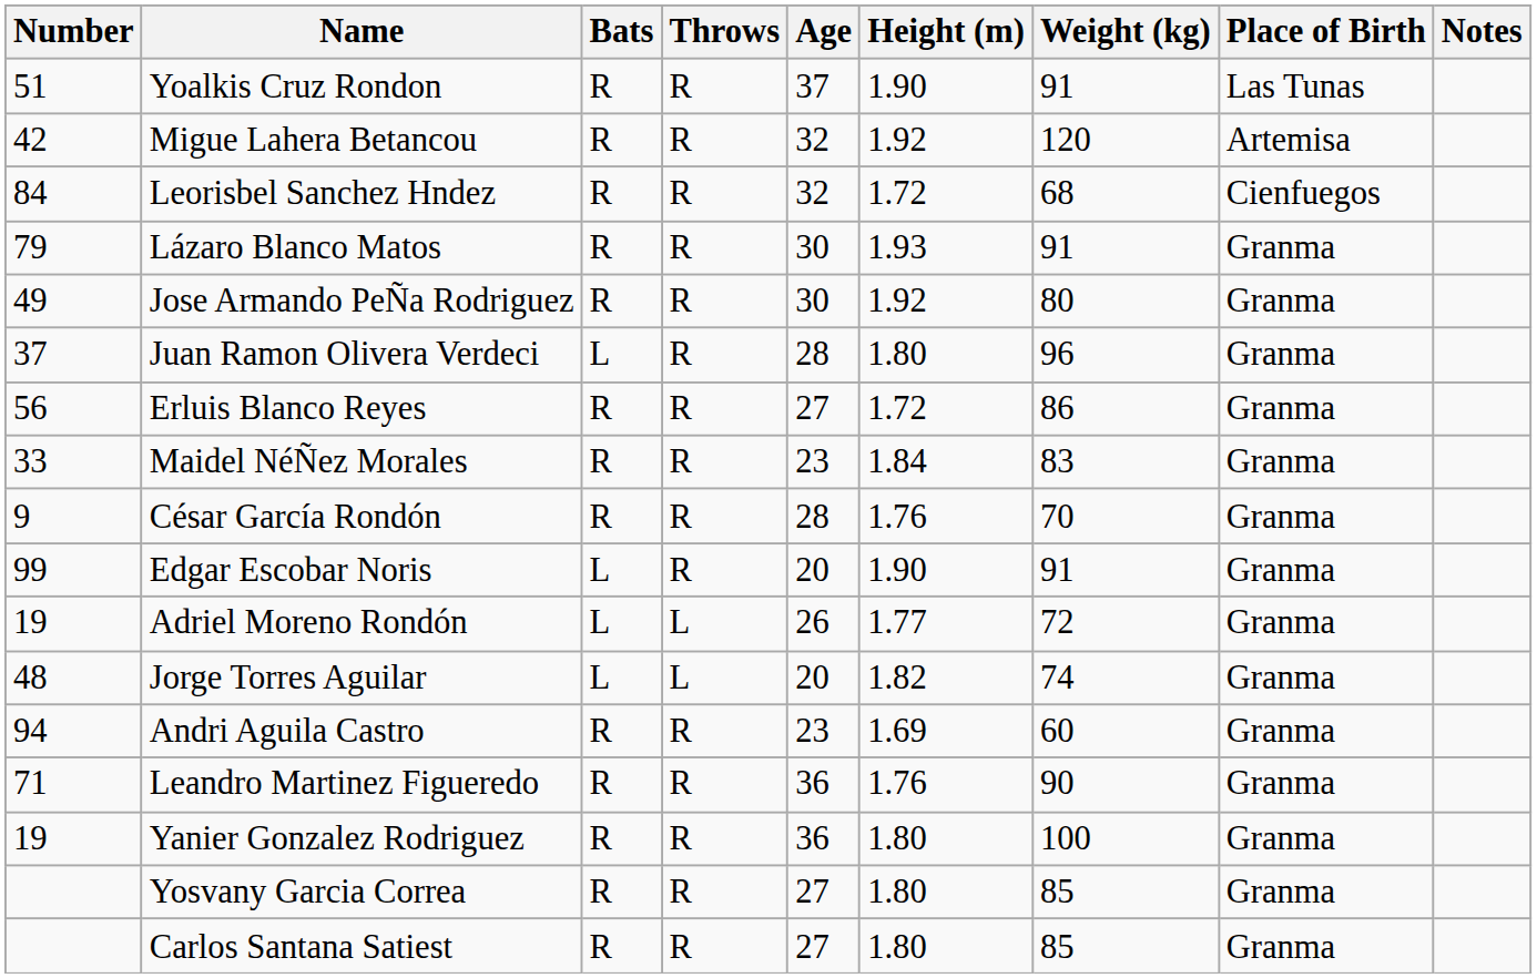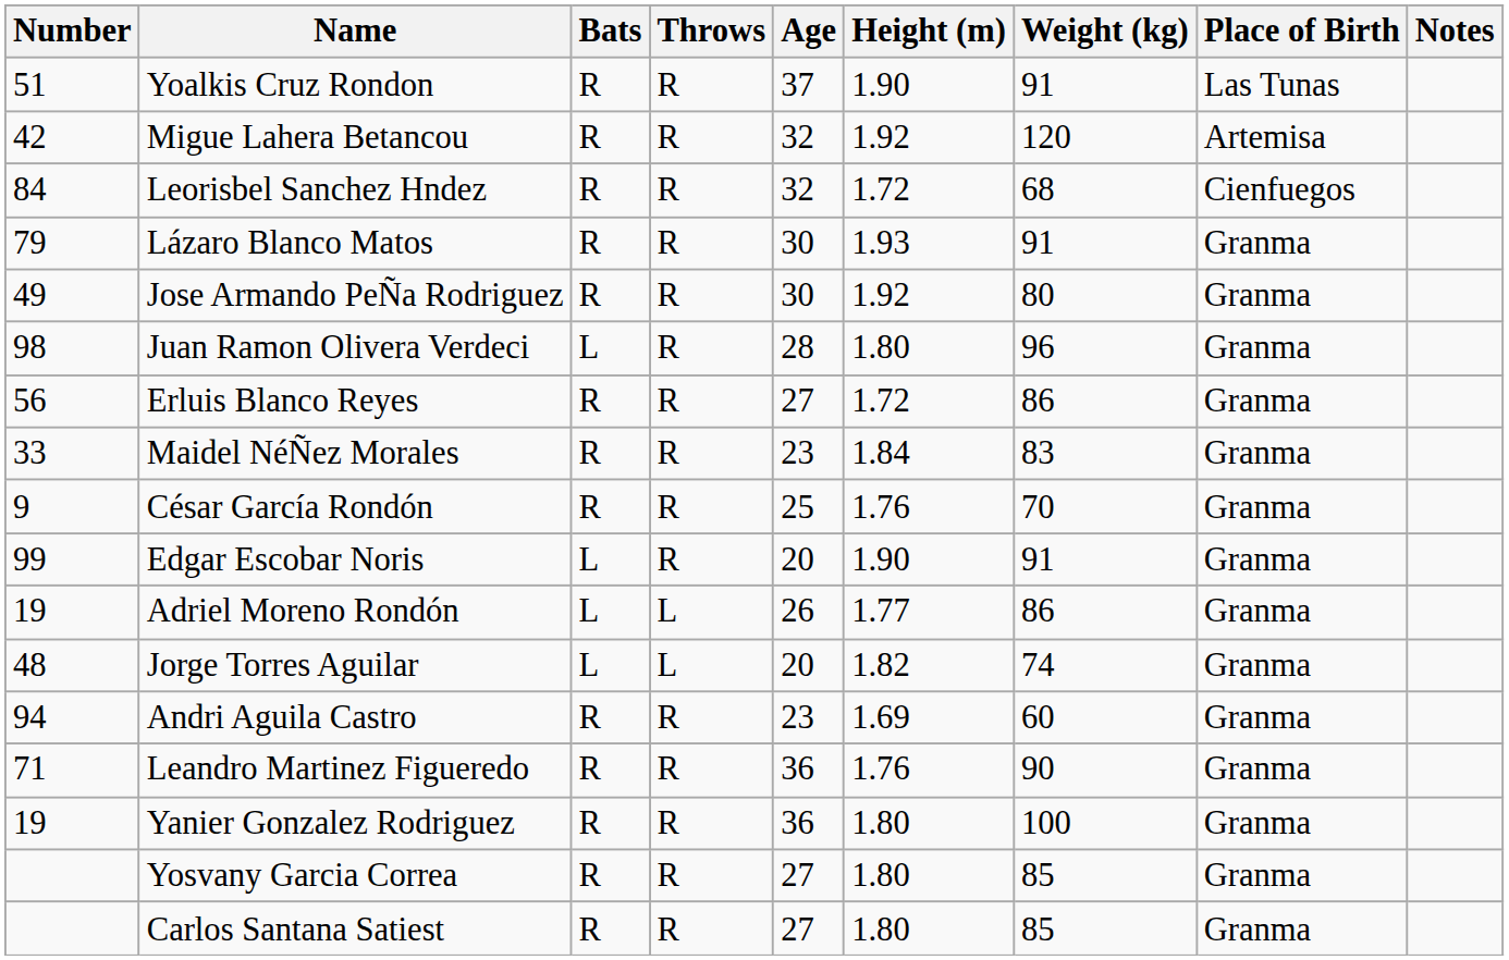Juan Ramon Olivera Verdeci | Number: 37 -> 98
César García Rondón | Age: 28 -> 25
Adriel Moreno Rondón | Weight (kg): 72 -> 86
